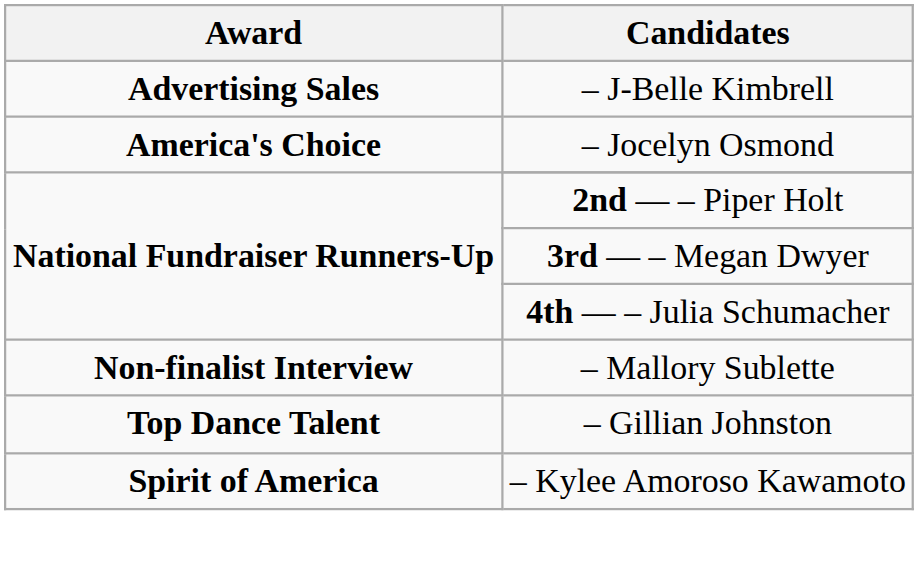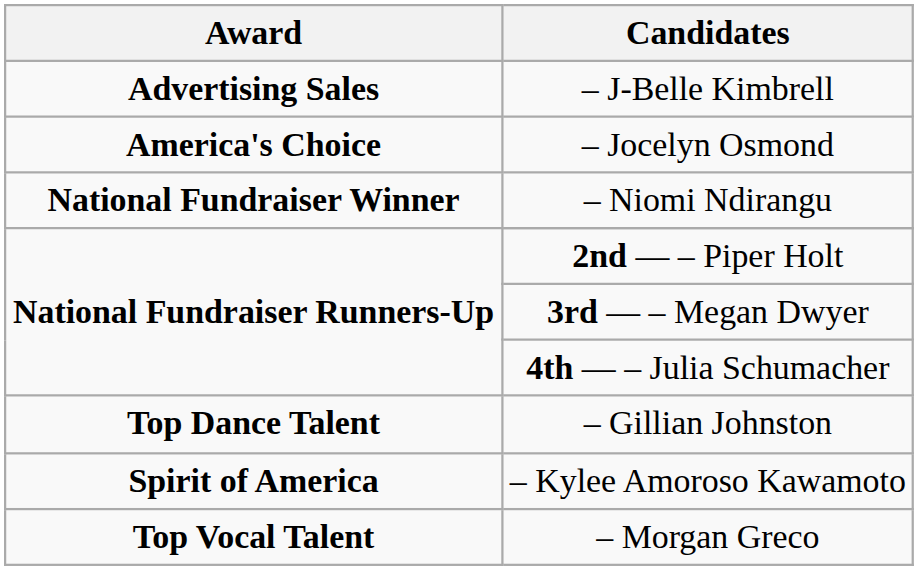+ row: National Fundraiser Winner | – Niomi Ndirangu
- row: Non-finalist Interview | – Mallory Sublette
+ row: Top Vocal Talent | – Morgan Greco
